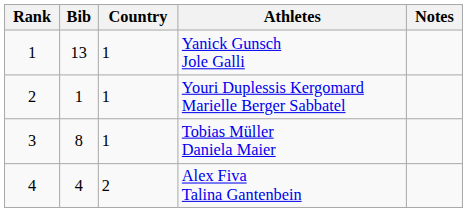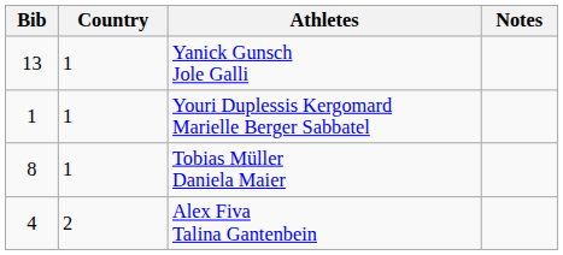- column: Rank | 1 | 2 | 3 | 4
